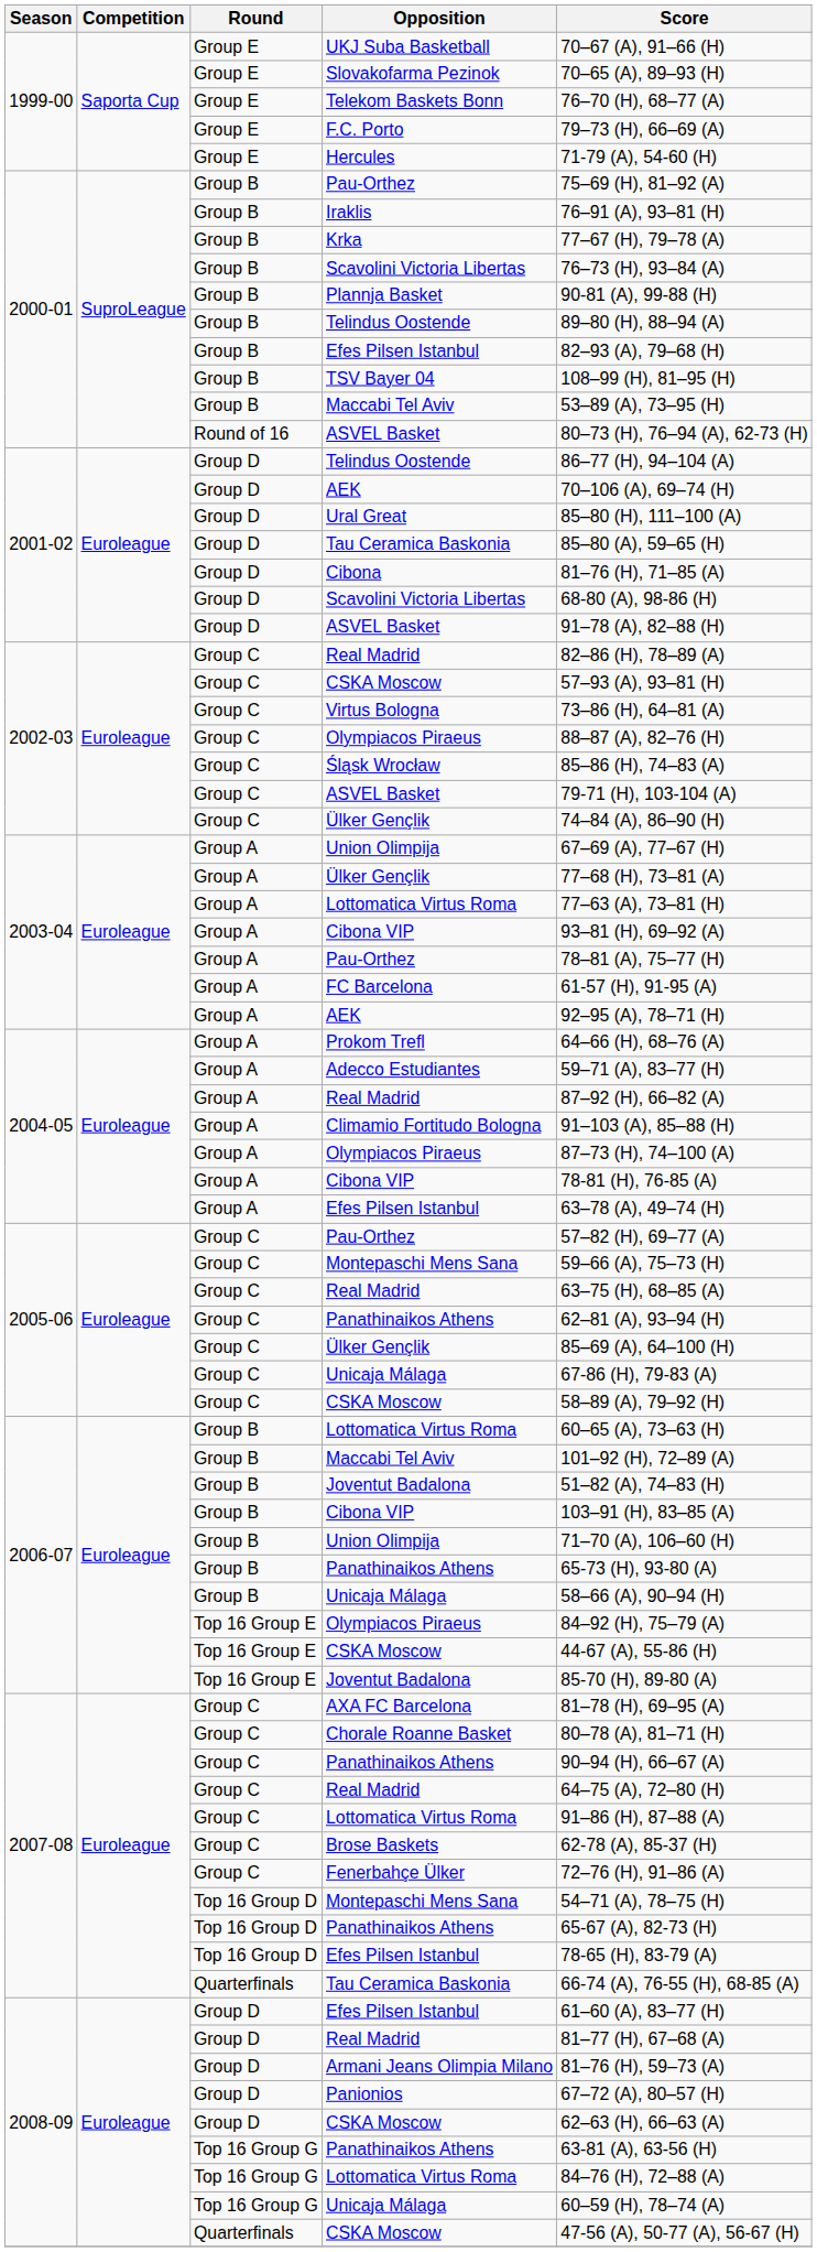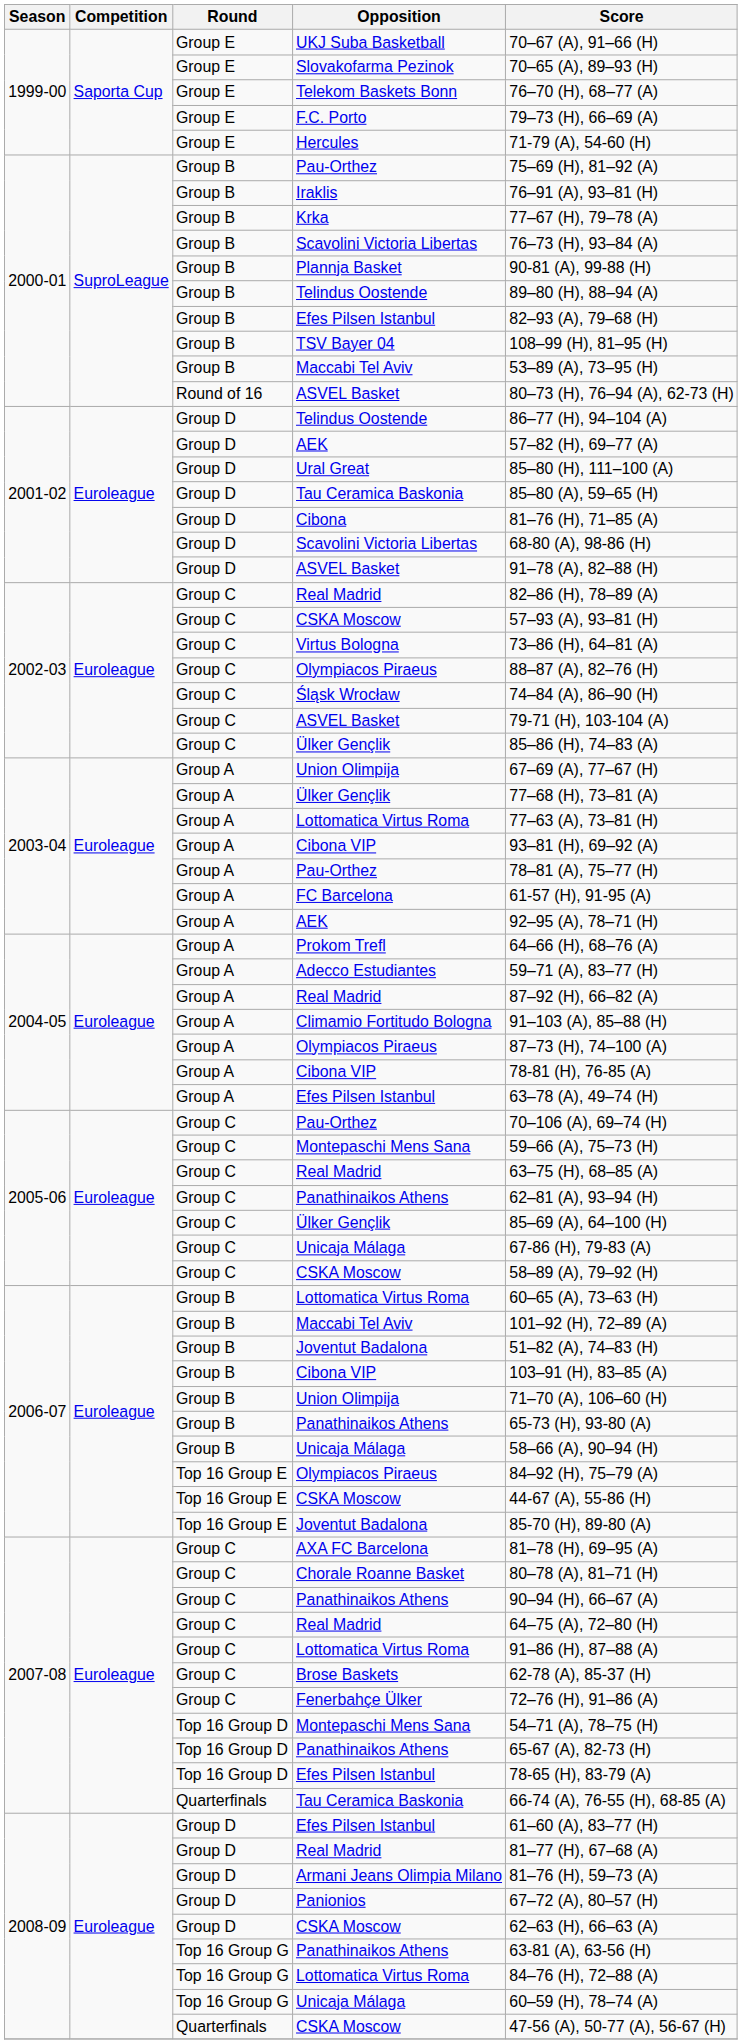2001-02 / AEK | Score: 70–106 (A), 69–74 (H) -> 57–82 (H), 69–77 (A)
Śląsk Wrocław | Score: 85–86 (H), 74–83 (A) -> 74–84 (A), 86–90 (H)
2002-03 / Ülker Gençlik | Score: 74–84 (A), 86–90 (H) -> 85–86 (H), 74–83 (A)
2005-06 / Pau-Orthez | Score: 57–82 (H), 69–77 (A) -> 70–106 (A), 69–74 (H)
